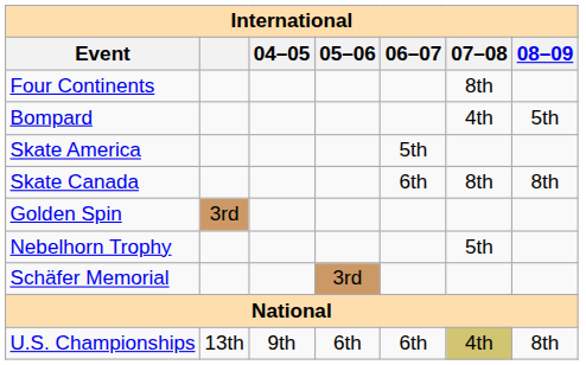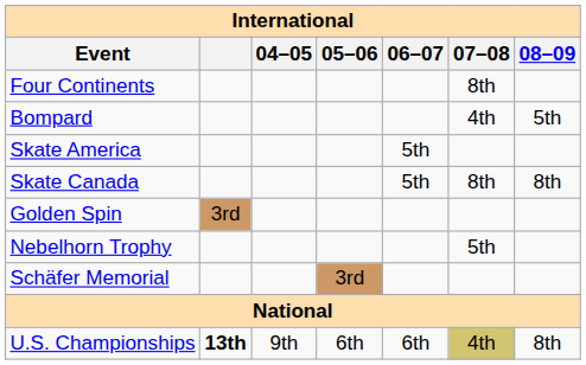Skate Canada | 06–07: 6th -> 5th
U.S. Championships | column 2: normal -> bold
